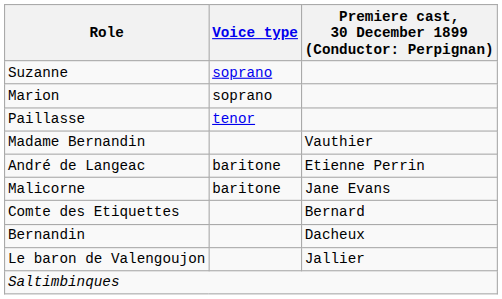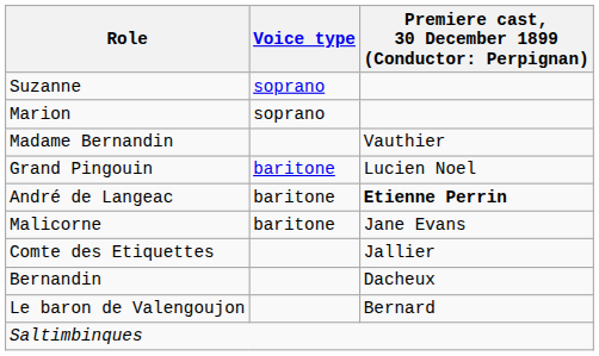- row: Paillasse | tenor
+ row: Grand Pingouin | baritone | Lucien Noel
André de Langeac | column 3: normal -> bold
Comte des Etiquettes | column 3: Bernard -> Jallier
Le baron de Valengoujon | column 3: Jallier -> Bernard
